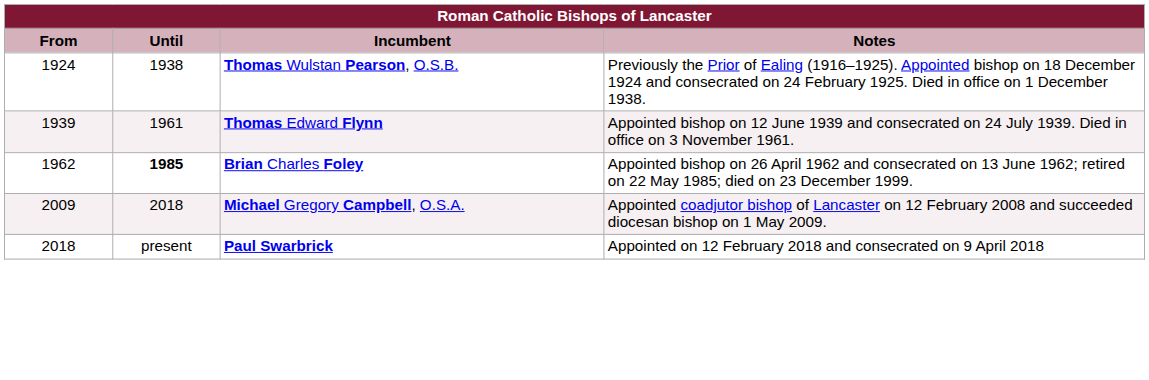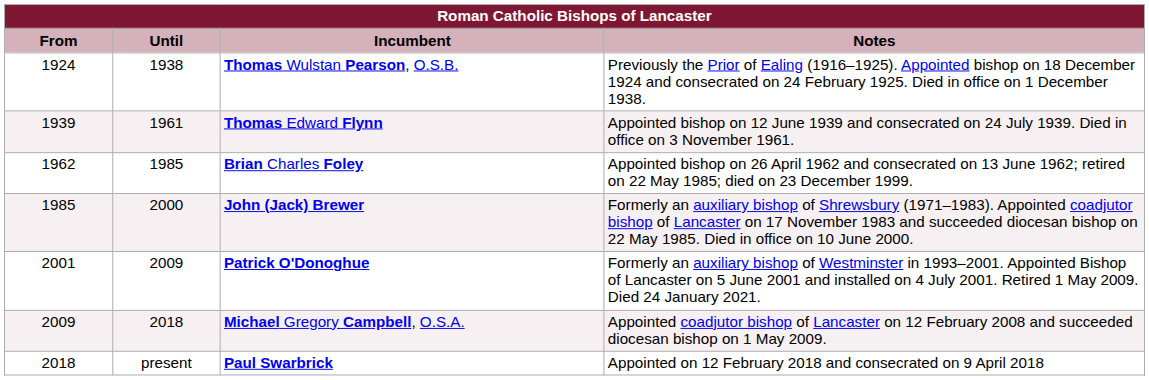Brian Charles Foley | Until: bold -> normal
+ row: 1985 | 2000 | John (Jack) Brewer | Formerly an auxiliary bishop of Shrewsbury (1971–1983). Appointed coadjutor bishop of Lancaster on 17 November 1983 and succeeded diocesan bishop on 22 May 1985. Died in office on 10 June 2000.
+ row: 2001 | 2009 | Patrick O'Donoghue | Formerly an auxiliary bishop of Westminster in 1993–2001. Appointed Bishop of Lancaster on 5 June 2001 and installed on 4 July 2001. Retired 1 May 2009. Died 24 January 2021.
